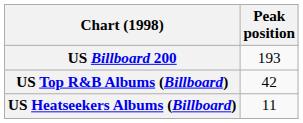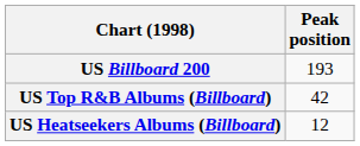US Heatseekers Albums (Billboard) | Peak position: 11 -> 12
